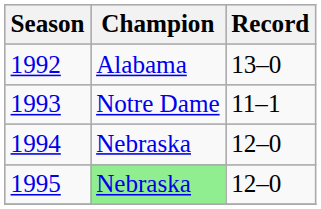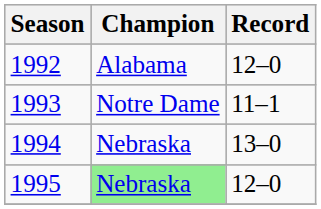1992 | Record: 13–0 -> 12–0
1994 | Record: 12–0 -> 13–0
